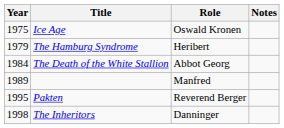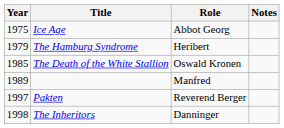Ice Age | Role: Oswald Kronen -> Abbot Georg
The Death of the White Stallion | Year: 1984 -> 1985
The Death of the White Stallion | Role: Abbot Georg -> Oswald Kronen
Pakten | Year: 1995 -> 1997
